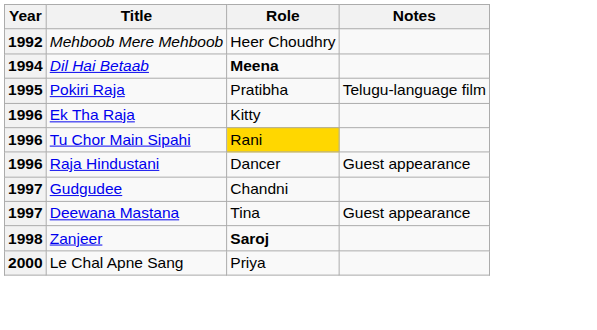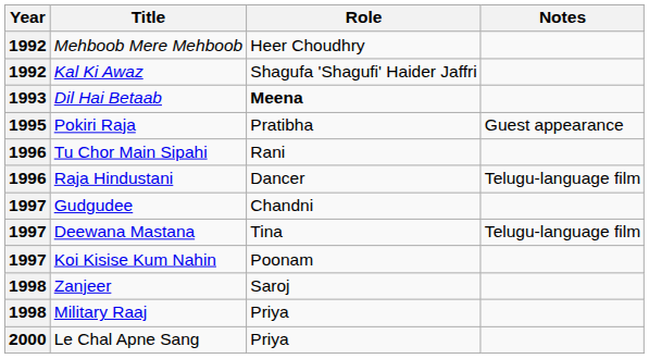+ row: 1992 | Kal Ki Awaz | Shagufa 'Shagufi' Haider Jaffri
Dil Hai Betaab | Year: 1994 -> 1993
Pokiri Raja | Notes: Telugu-language film -> Guest appearance
- row: 1996 | Ek Tha Raja | Kitty
Tu Chor Main Sipahi | Role: gold background -> no background
Raja Hindustani | Notes: Guest appearance -> Telugu-language film
Deewana Mastana | Notes: Guest appearance -> Telugu-language film
+ row: 1997 | Koi Kisise Kum Nahin | Poonam
Zanjeer | Role: bold -> normal
+ row: 1998 | Military Raaj | Priya
